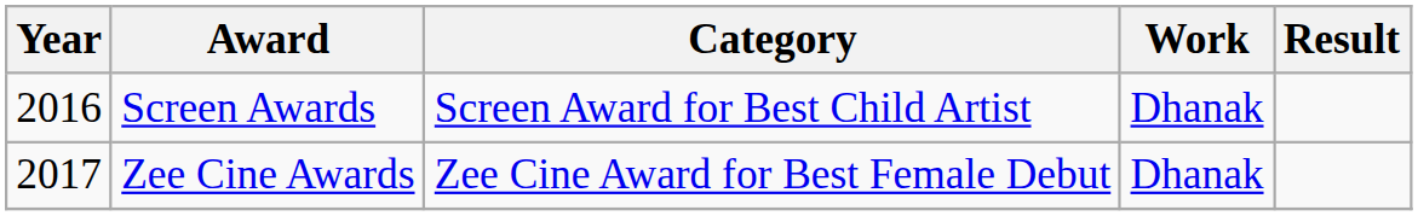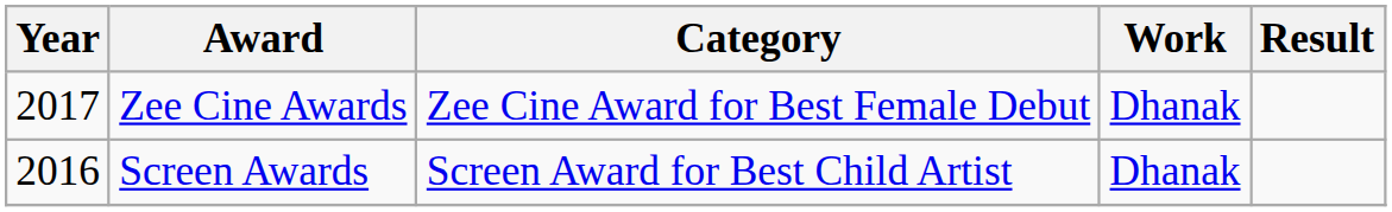rows swapped: Screen Awards <-> Zee Cine Awards
